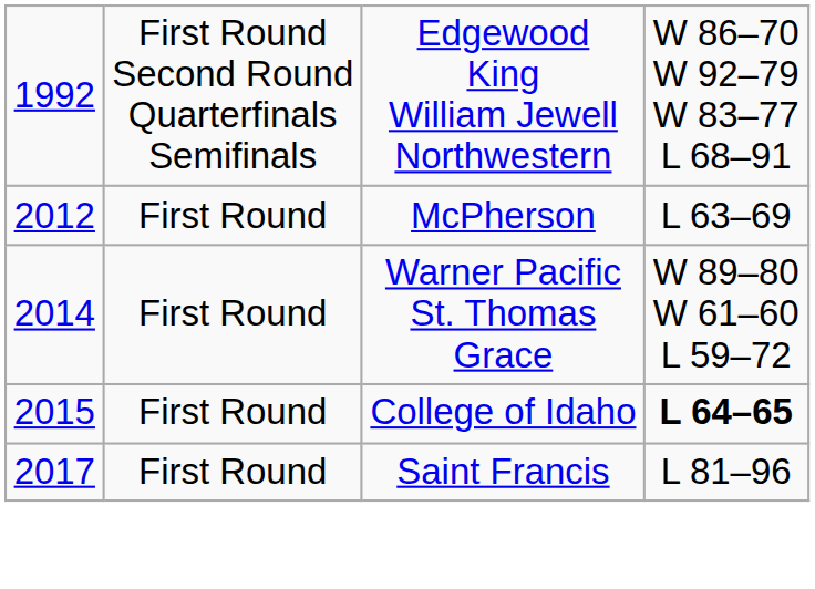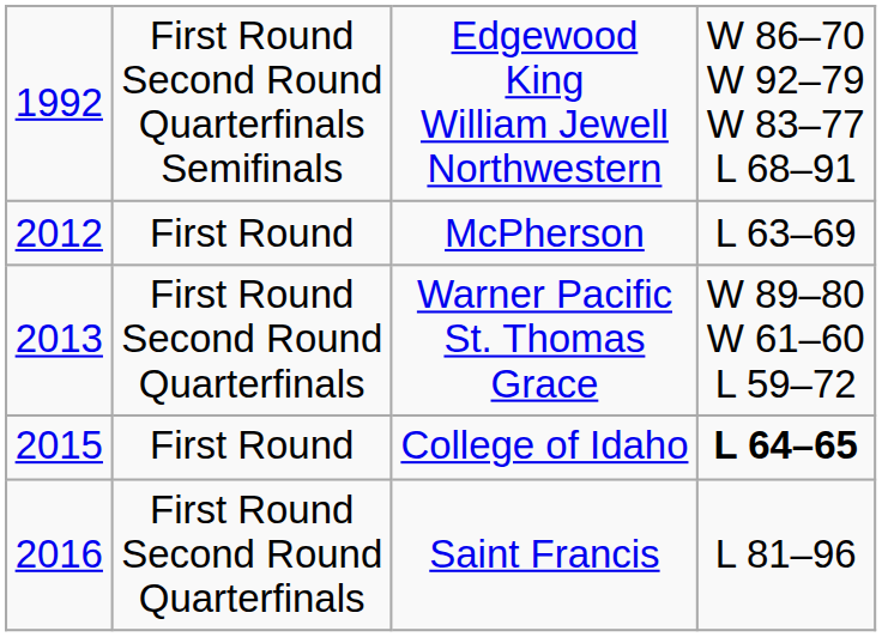Warner Pacific St. Thomas Grace | column 1: 2014 -> 2013
Warner Pacific St. Thomas Grace | column 2: First Round -> First Round Second Round Quarterfinals
Saint Francis | column 1: 2017 -> 2016
Saint Francis | column 2: First Round -> First Round Second Round Quarterfinals
